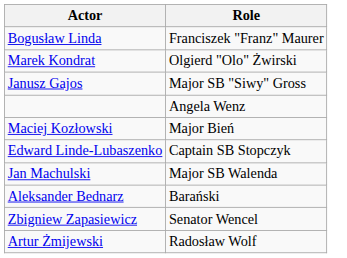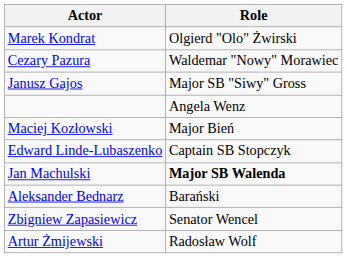- row: Bogusław Linda | Franciszek "Franz" Maurer
+ row: Cezary Pazura | Waldemar "Nowy" Morawiec
Jan Machulski | Role: normal -> bold
